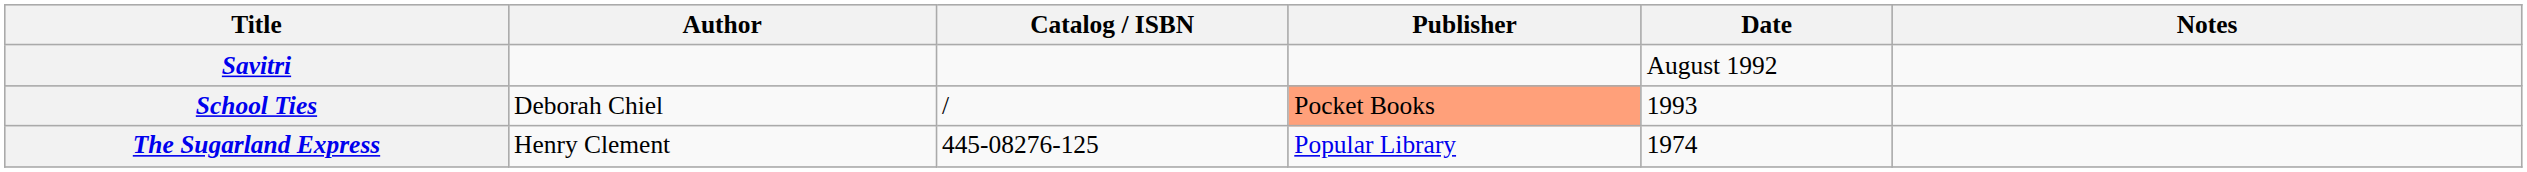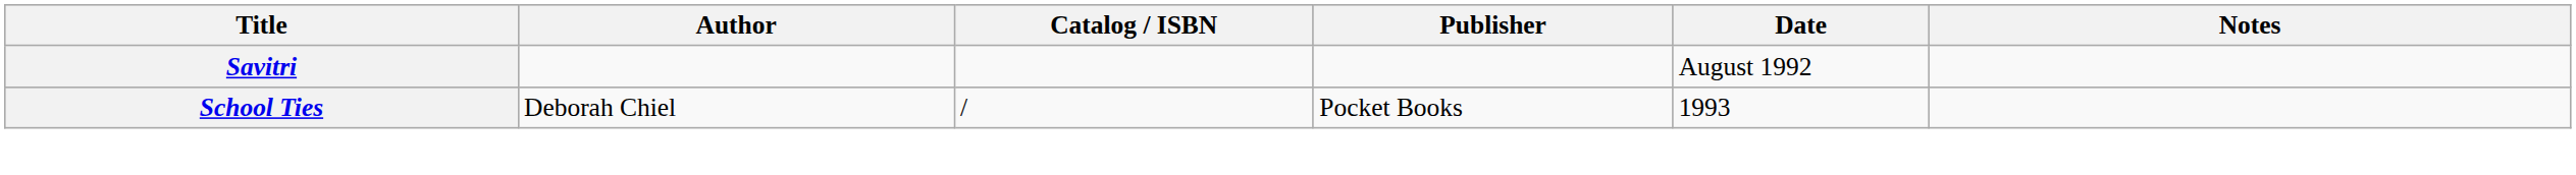School Ties | Publisher: lightsalmon background -> no background
- row: The Sugarland Express | Henry Clement | 445-08276-125 | Popular Library | 1974
